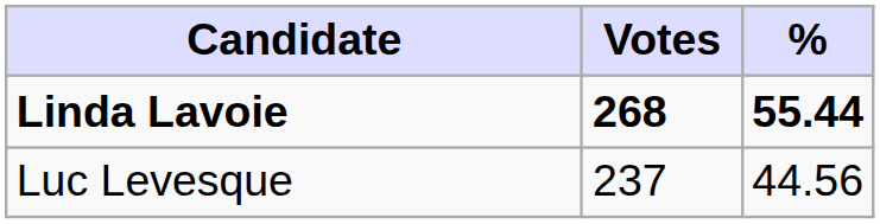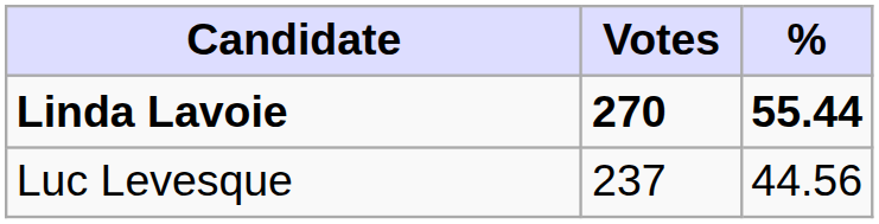Linda Lavoie | Votes: 268 -> 270
